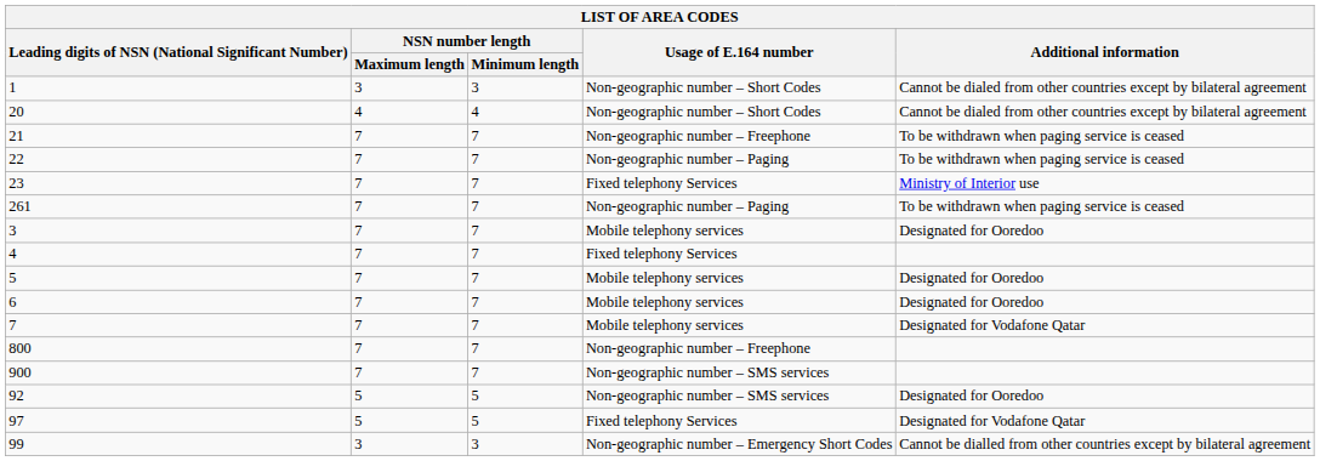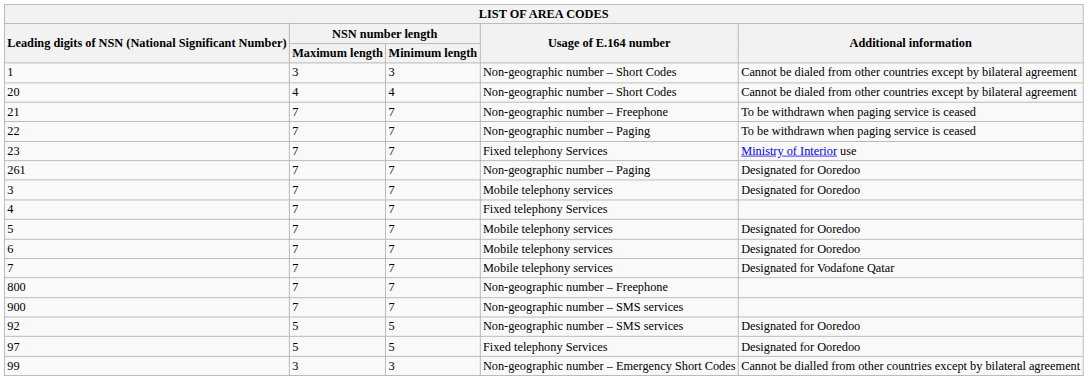261 | Additional information: To be withdrawn when paging service is ceased -> Designated for Ooredoo
97 | Additional information: Designated for Vodafone Qatar -> Designated for Ooredoo
